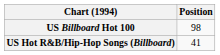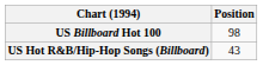US Hot R&B/Hip-Hop Songs (Billboard) | Position: 41 -> 43
